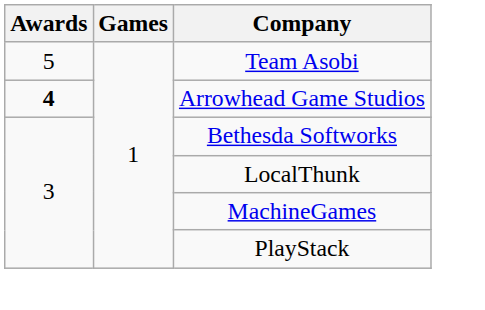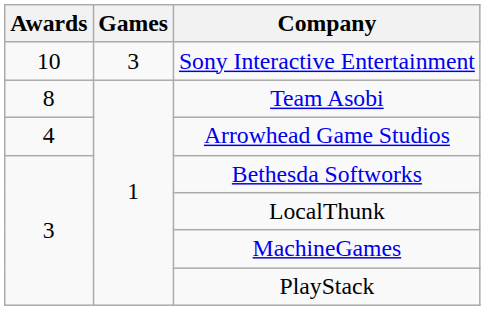+ row: 10 | 3 | Sony Interactive Entertainment
Team Asobi | Awards: 5 -> 8
Arrowhead Game Studios | Awards: bold -> normal
